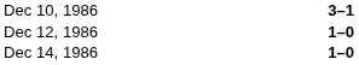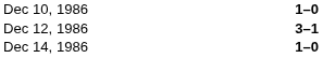Dec 10, 1986 | column 3: 3–1 -> 1–0
Dec 12, 1986 | column 3: 1–0 -> 3–1
